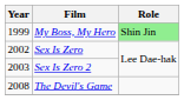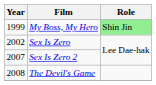Sex Is Zero 2 | Year: 2003 -> 2007
